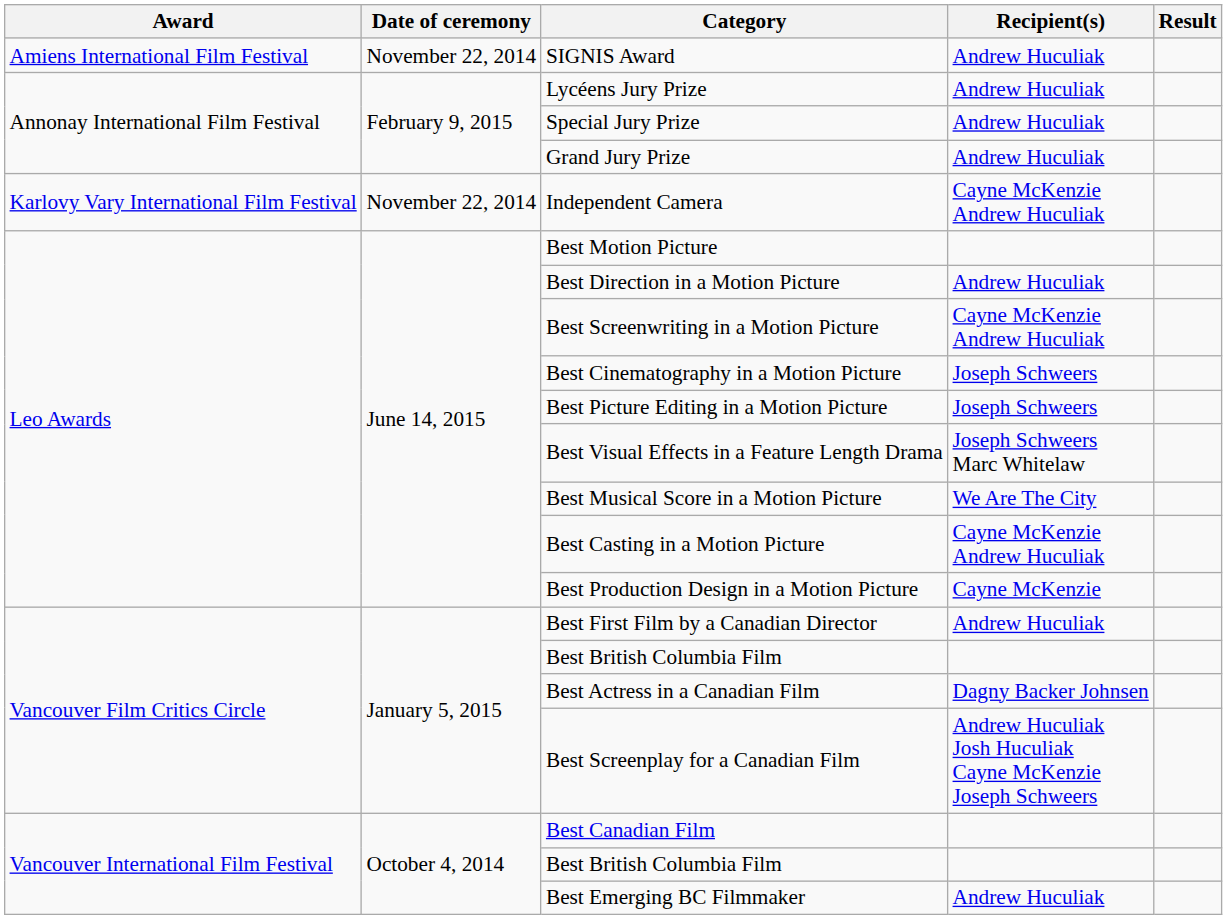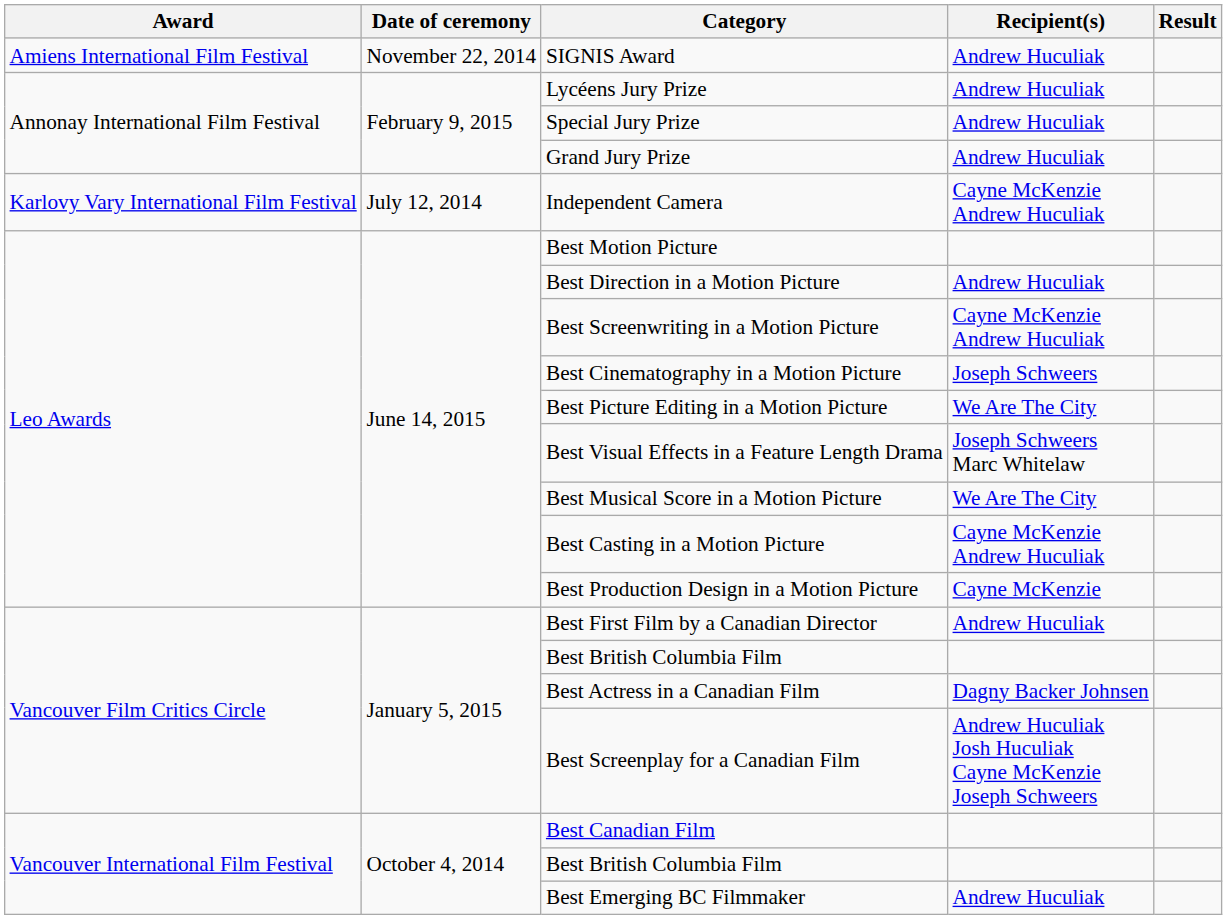Independent Camera | Date of ceremony: November 22, 2014 -> July 12, 2014
Best Picture Editing in a Motion Picture | Recipient(s): Joseph Schweers -> We Are The City
